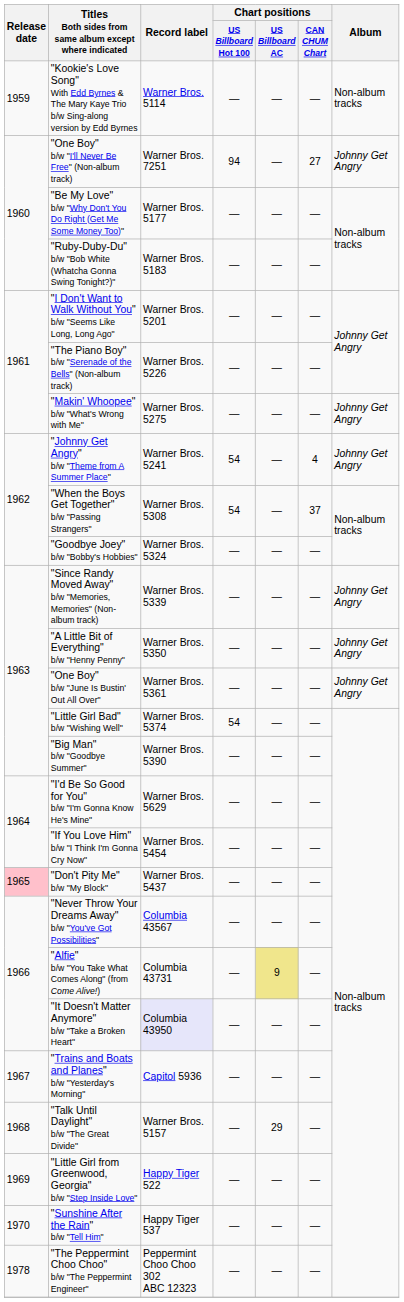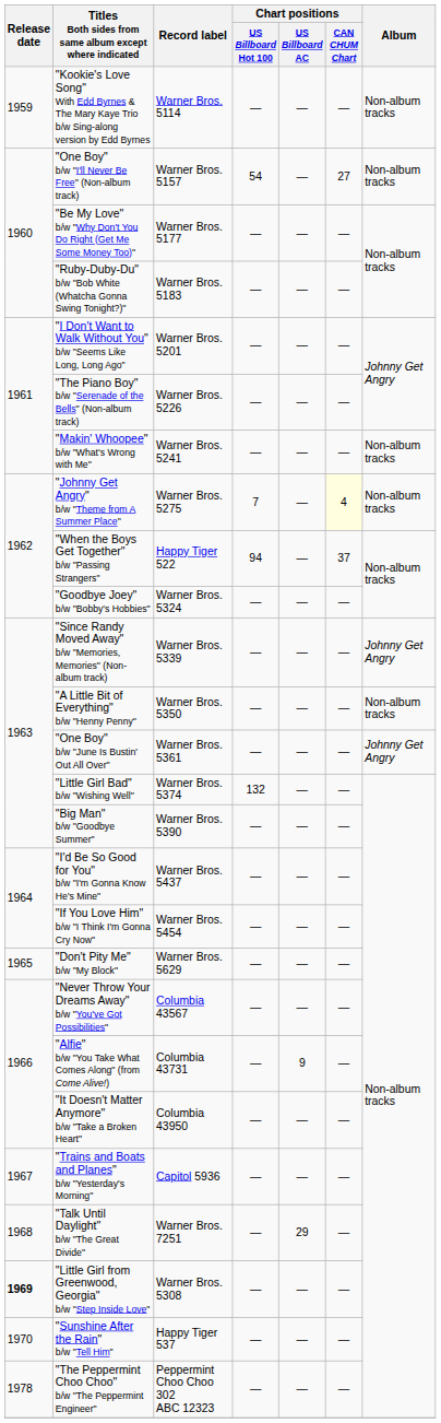"One Boy" b/w "I'll Never Be Free" (Non-album track) | Record label: Warner Bros. 7251 -> Warner Bros. 5157
"One Boy" b/w "I'll Never Be Free" (Non-album track) | Chart positions / US Billboard Hot 100: 94 -> 54
"One Boy" b/w "I'll Never Be Free" (Non-album track) | Album: Johnny Get Angry -> Non-album tracks
"Makin' Whoopee" b/w "What's Wrong with Me" | Record label: Warner Bros. 5275 -> Warner Bros. 5241
"Makin' Whoopee" b/w "What's Wrong with Me" | Album: Johnny Get Angry -> Non-album tracks
"Johnny Get Angry" b/w "Theme from A Summer Place" | Record label: Warner Bros. 5241 -> Warner Bros. 5275
"Johnny Get Angry" b/w "Theme from A Summer Place" | Chart positions / US Billboard Hot 100: 54 -> 7
"Johnny Get Angry" b/w "Theme from A Summer Place" | Chart positions / CAN CHUM Chart: no background -> lightyellow background
"Johnny Get Angry" b/w "Theme from A Summer Place" | Album: Johnny Get Angry -> Non-album tracks
"When the Boys Get Together" b/w "Passing Strangers" | Record label: Warner Bros. 5308 -> Happy Tiger 522
"When the Boys Get Together" b/w "Passing Strangers" | Chart positions / US Billboard Hot 100: 54 -> 94
"A Little Bit of Everything" b/w "Henny Penny" | Album: Johnny Get Angry -> Non-album tracks
"Little Girl Bad" b/w "Wishing Well" | Chart positions / US Billboard Hot 100: 54 -> 132
"I'd Be So Good for You" b/w "I'm Gonna Know He's Mine" | Record label: Warner Bros. 5629 -> Warner Bros. 5437
"Don't Pity Me" b/w "My Block" | Release date: pink background -> no background
"Don't Pity Me" b/w "My Block" | Record label: Warner Bros. 5437 -> Warner Bros. 5629
"Alfie" b/w "You Take What Comes Along" (from Come Alive!) | Chart positions / US Billboard AC: khaki background -> no background
"It Doesn't Matter Anymore" b/w "Take a Broken Heart" | Record label: lavender background -> no background
"Talk Until Daylight" b/w "The Great Divide" | Record label: Warner Bros. 5157 -> Warner Bros. 7251
"Little Girl from Greenwood, Georgia" b/w "Step Inside Love" | Release date: normal -> bold
"Little Girl from Greenwood, Georgia" b/w "Step Inside Love" | Record label: Happy Tiger 522 -> Warner Bros. 5308
